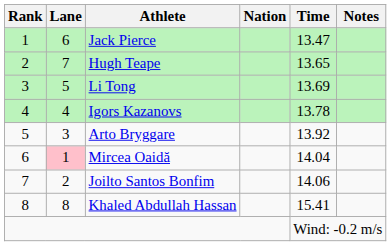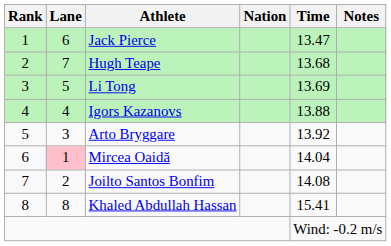Hugh Teape | Time: 13.65 -> 13.68
Igors Kazanovs | Time: 13.78 -> 13.88
Joilto Santos Bonfim | Time: 14.06 -> 14.08
